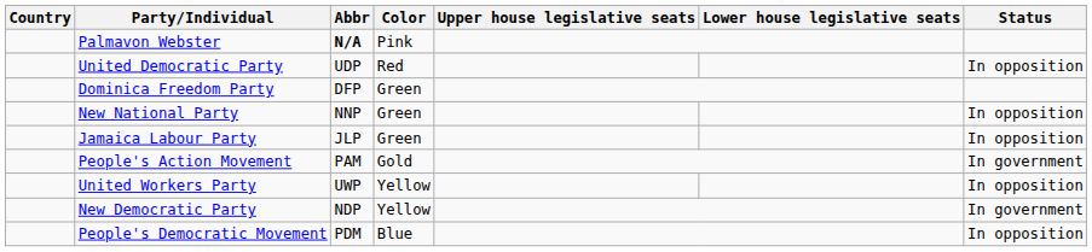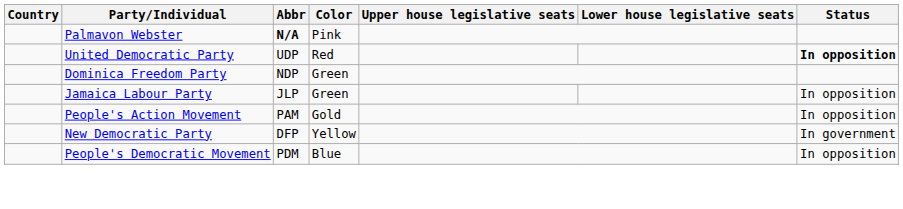United Democratic Party | Status: normal -> bold
Dominica Freedom Party | Abbr: DFP -> NDP
- row: New National Party | NNP | Green | In opposition
People's Action Movement | Status: In government -> In opposition
- row: United Workers Party | UWP | Yellow | In opposition
New Democratic Party | Abbr: NDP -> DFP
